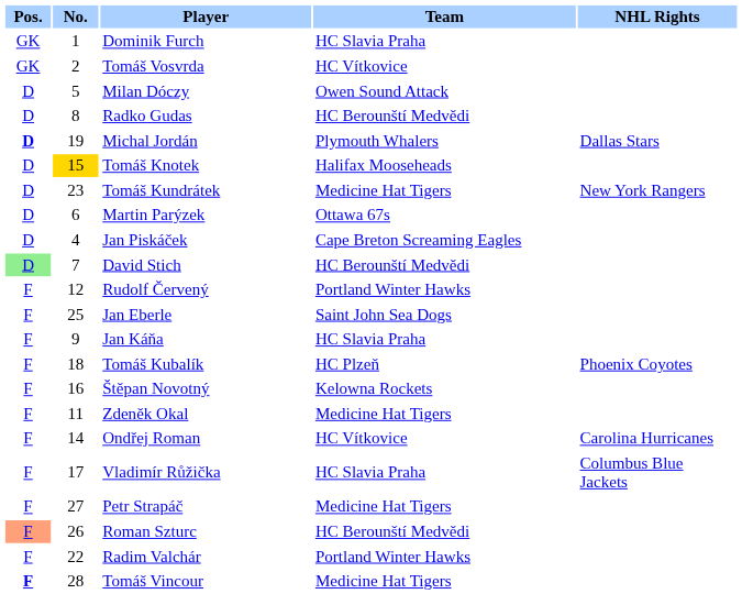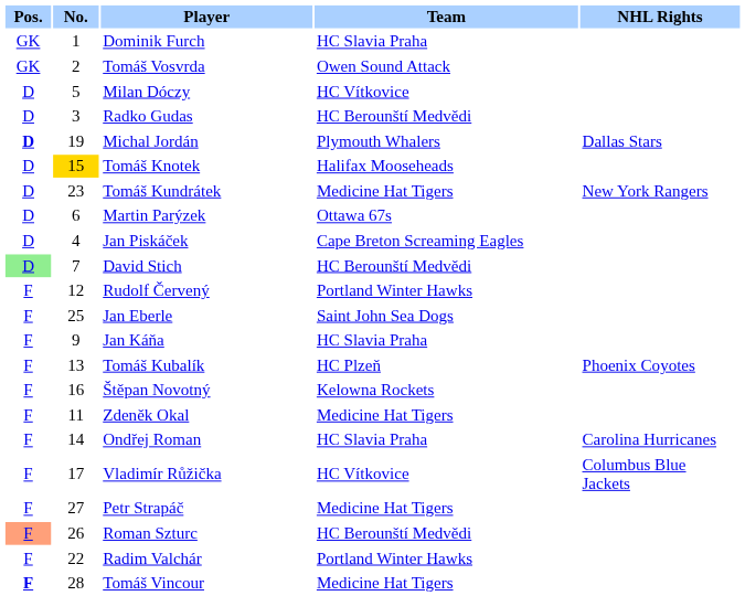Tomáš Vosvrda | Team: HC Vítkovice -> Owen Sound Attack
Milan Dóczy | Team: Owen Sound Attack -> HC Vítkovice
Radko Gudas | No.: 8 -> 3
Tomáš Kubalík | No.: 18 -> 13
Ondřej Roman | Team: HC Vítkovice -> HC Slavia Praha
Vladimír Růžička | Team: HC Slavia Praha -> HC Vítkovice
